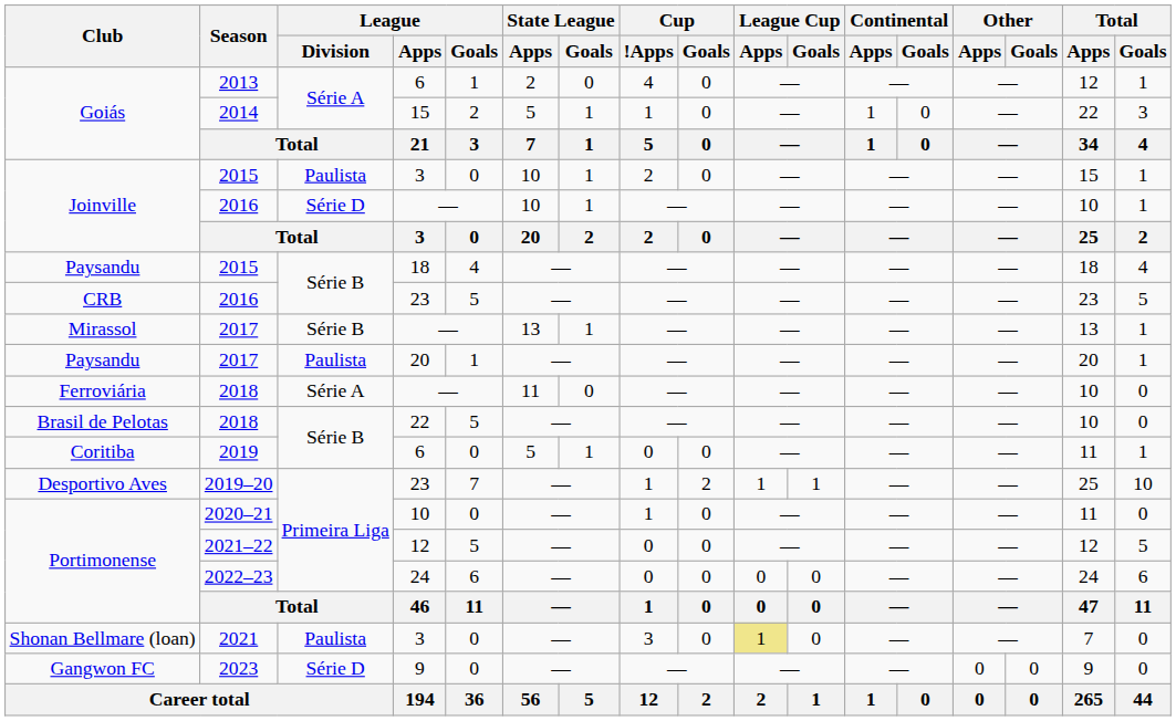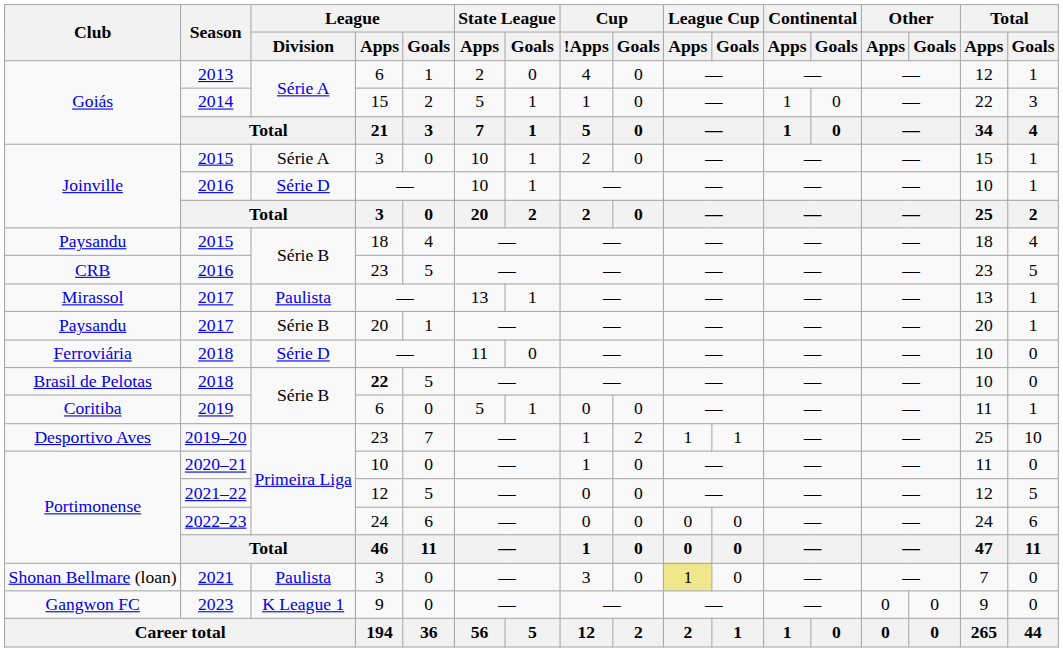Joinville / 2015 | League / Division: Paulista -> Série A
Mirassol / 2017 | League / Division: Série B -> Paulista
Paysandu / 2017 | League / Division: Paulista -> Série B
Ferroviária / 2018 | League / Division: Série A -> Série D
Brasil de Pelotas / 2018 | League / Apps: normal -> bold
2023 | League / Division: Série D -> K League 1
